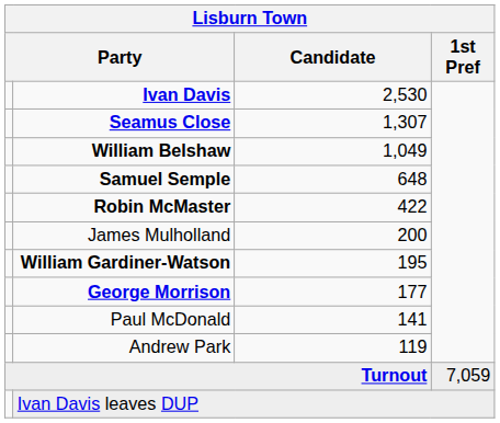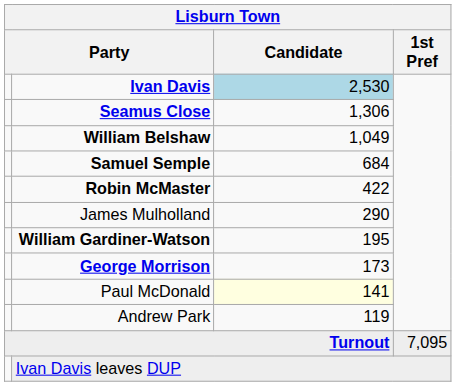Ivan Davis | Candidate: no background -> lightblue background
Seamus Close | Candidate: 1,307 -> 1,306
Samuel Semple | Candidate: 648 -> 684
James Mulholland | Candidate: 200 -> 290
George Morrison | Candidate: 177 -> 173
Paul McDonald | Candidate: no background -> lightyellow background
Turnout | 1st Pref: 7,059 -> 7,095
